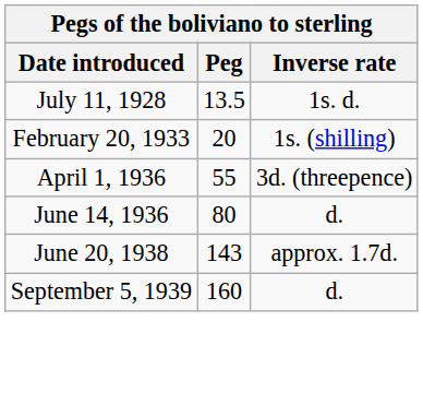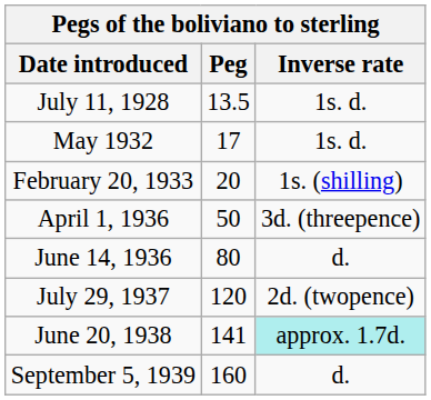+ row: May 1932 | 17 | 1s. d.
April 1, 1936 | Peg: 55 -> 50
+ row: July 29, 1937 | 120 | 2d. (twopence)
June 20, 1938 | Peg: 143 -> 141
June 20, 1938 | Inverse rate: no background -> paleturquoise background
